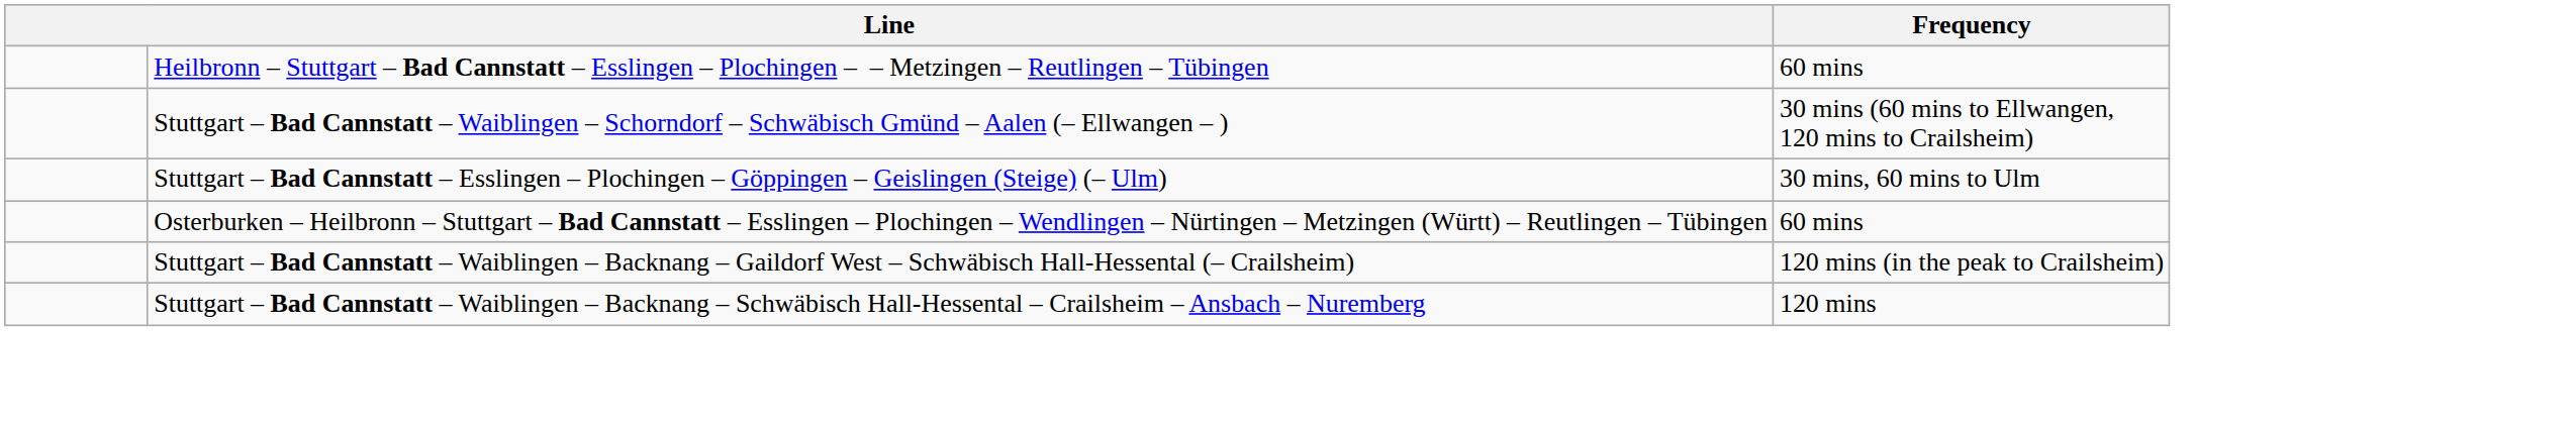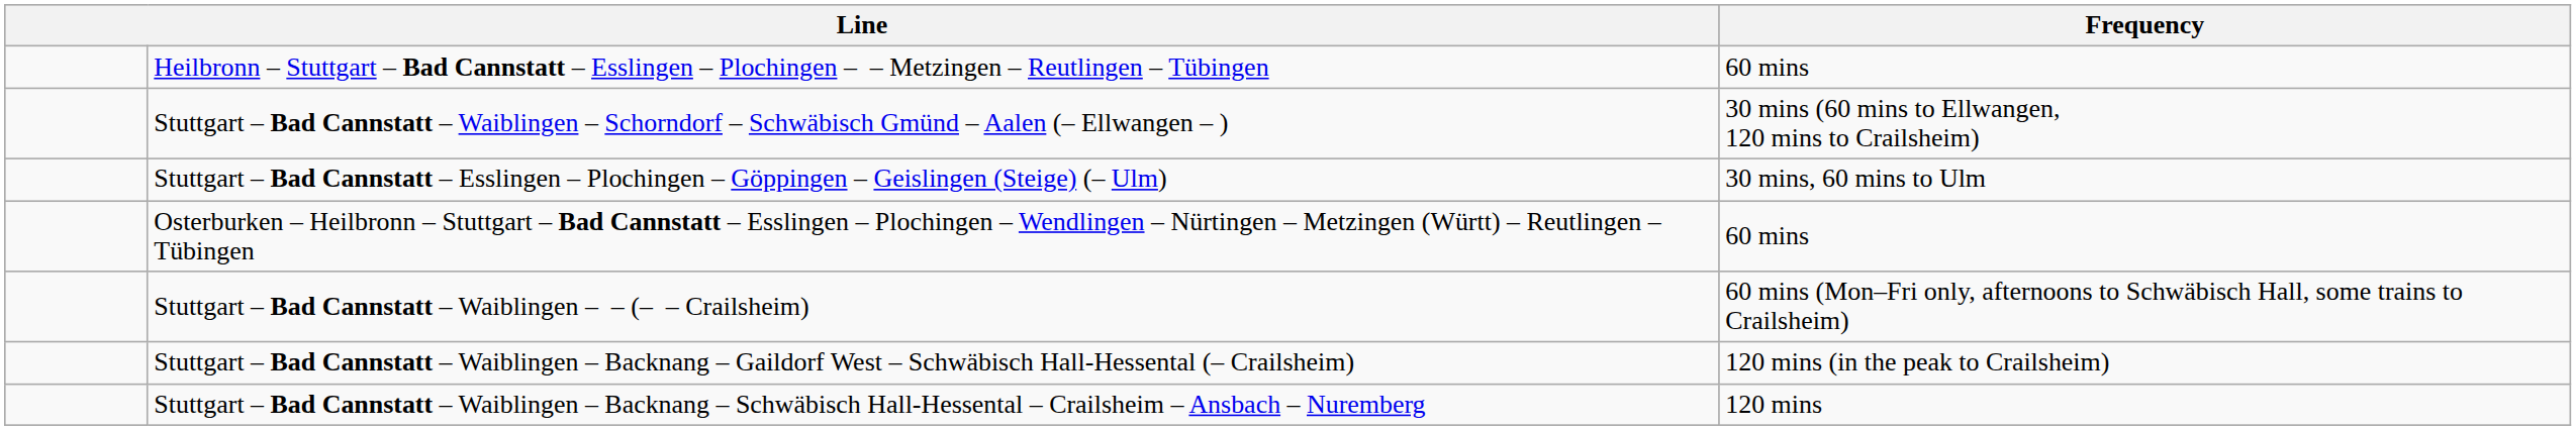+ row: Stuttgart – Bad Cannstatt – Waiblingen – – (– – Crailsheim) | 60 mins (Mon–Fri only, afternoons to Schwäbisch Hall, some trains to Crailsheim)
